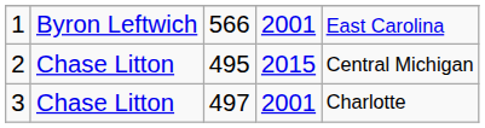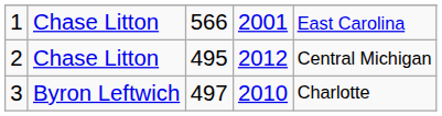1 | column 2: Byron Leftwich -> Chase Litton
2 | column 4: 2015 -> 2012
3 | column 2: Chase Litton -> Byron Leftwich
3 | column 4: 2001 -> 2010
